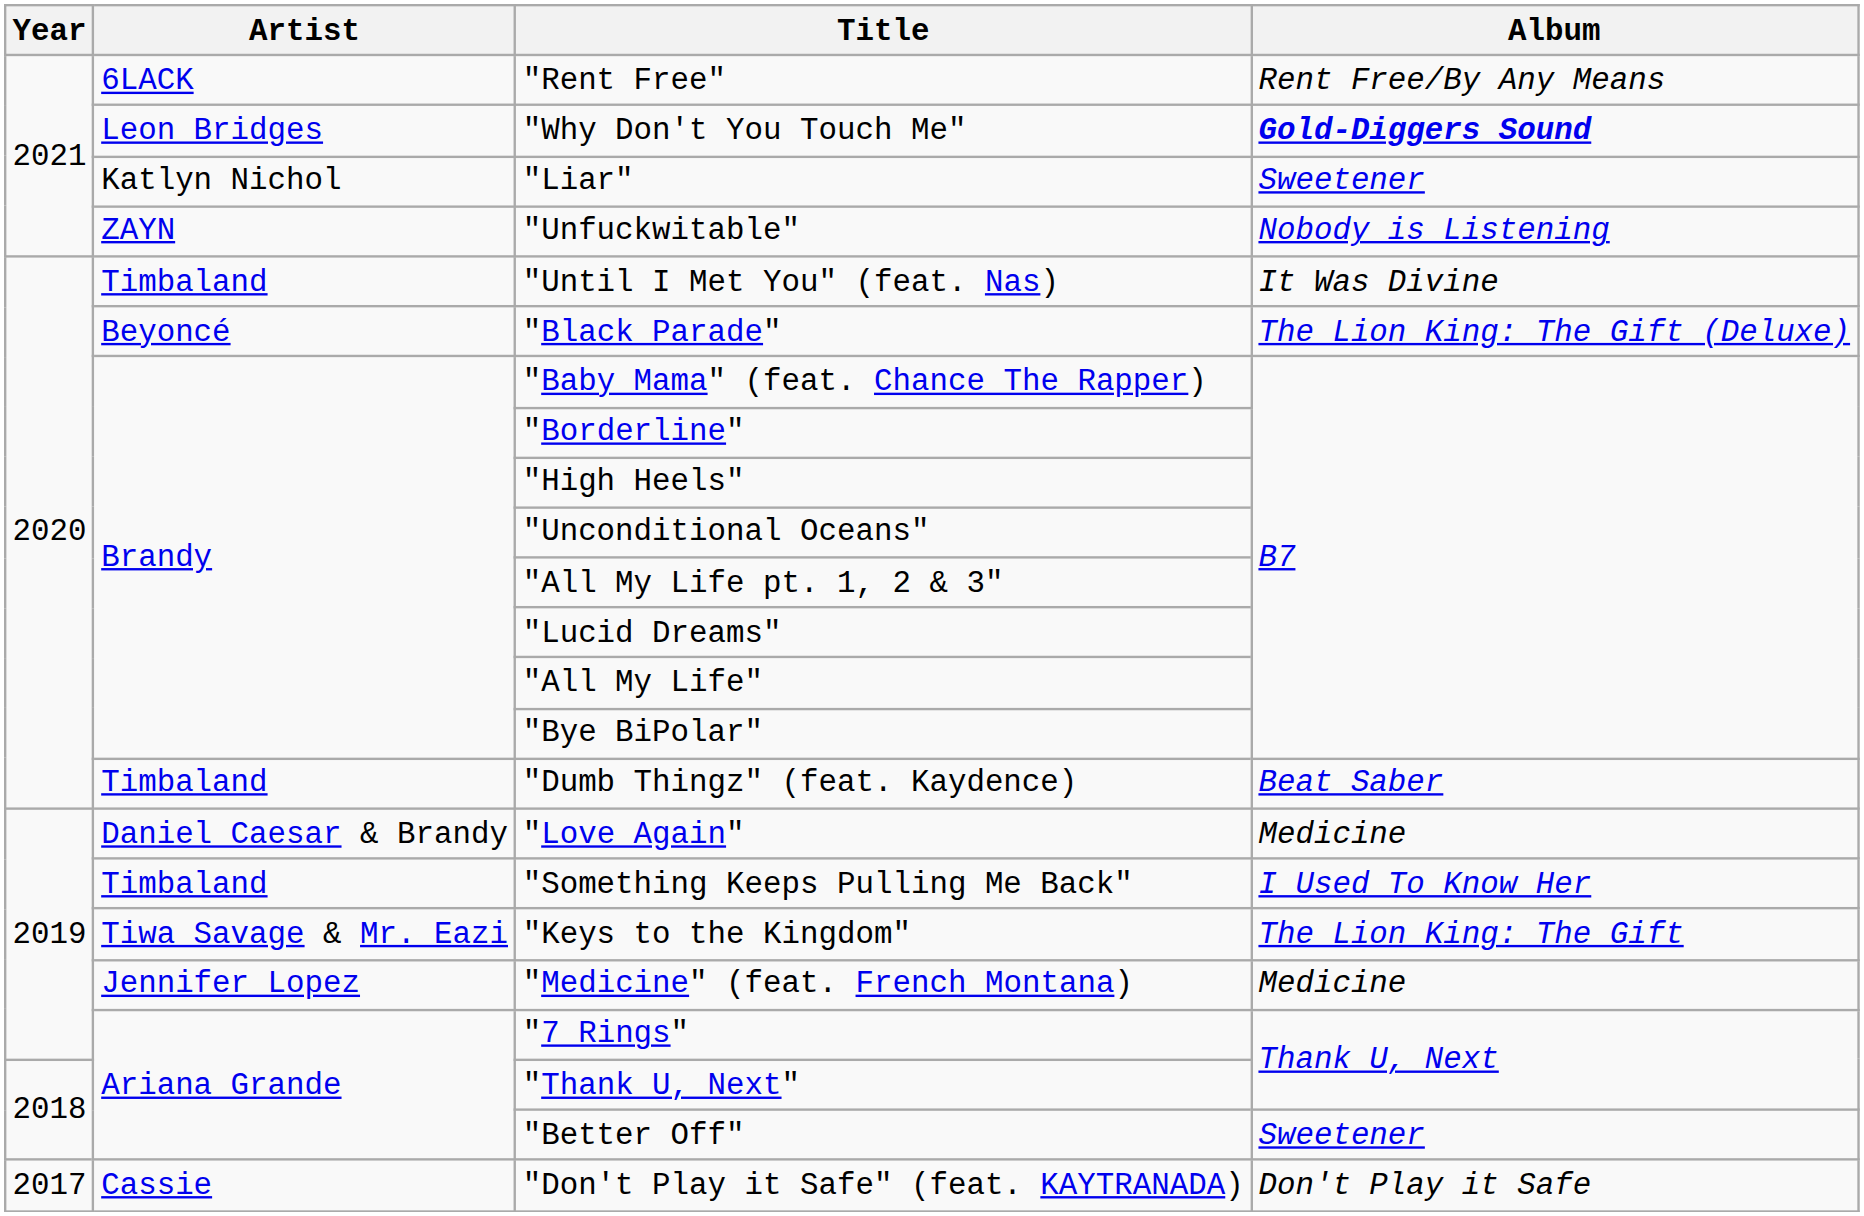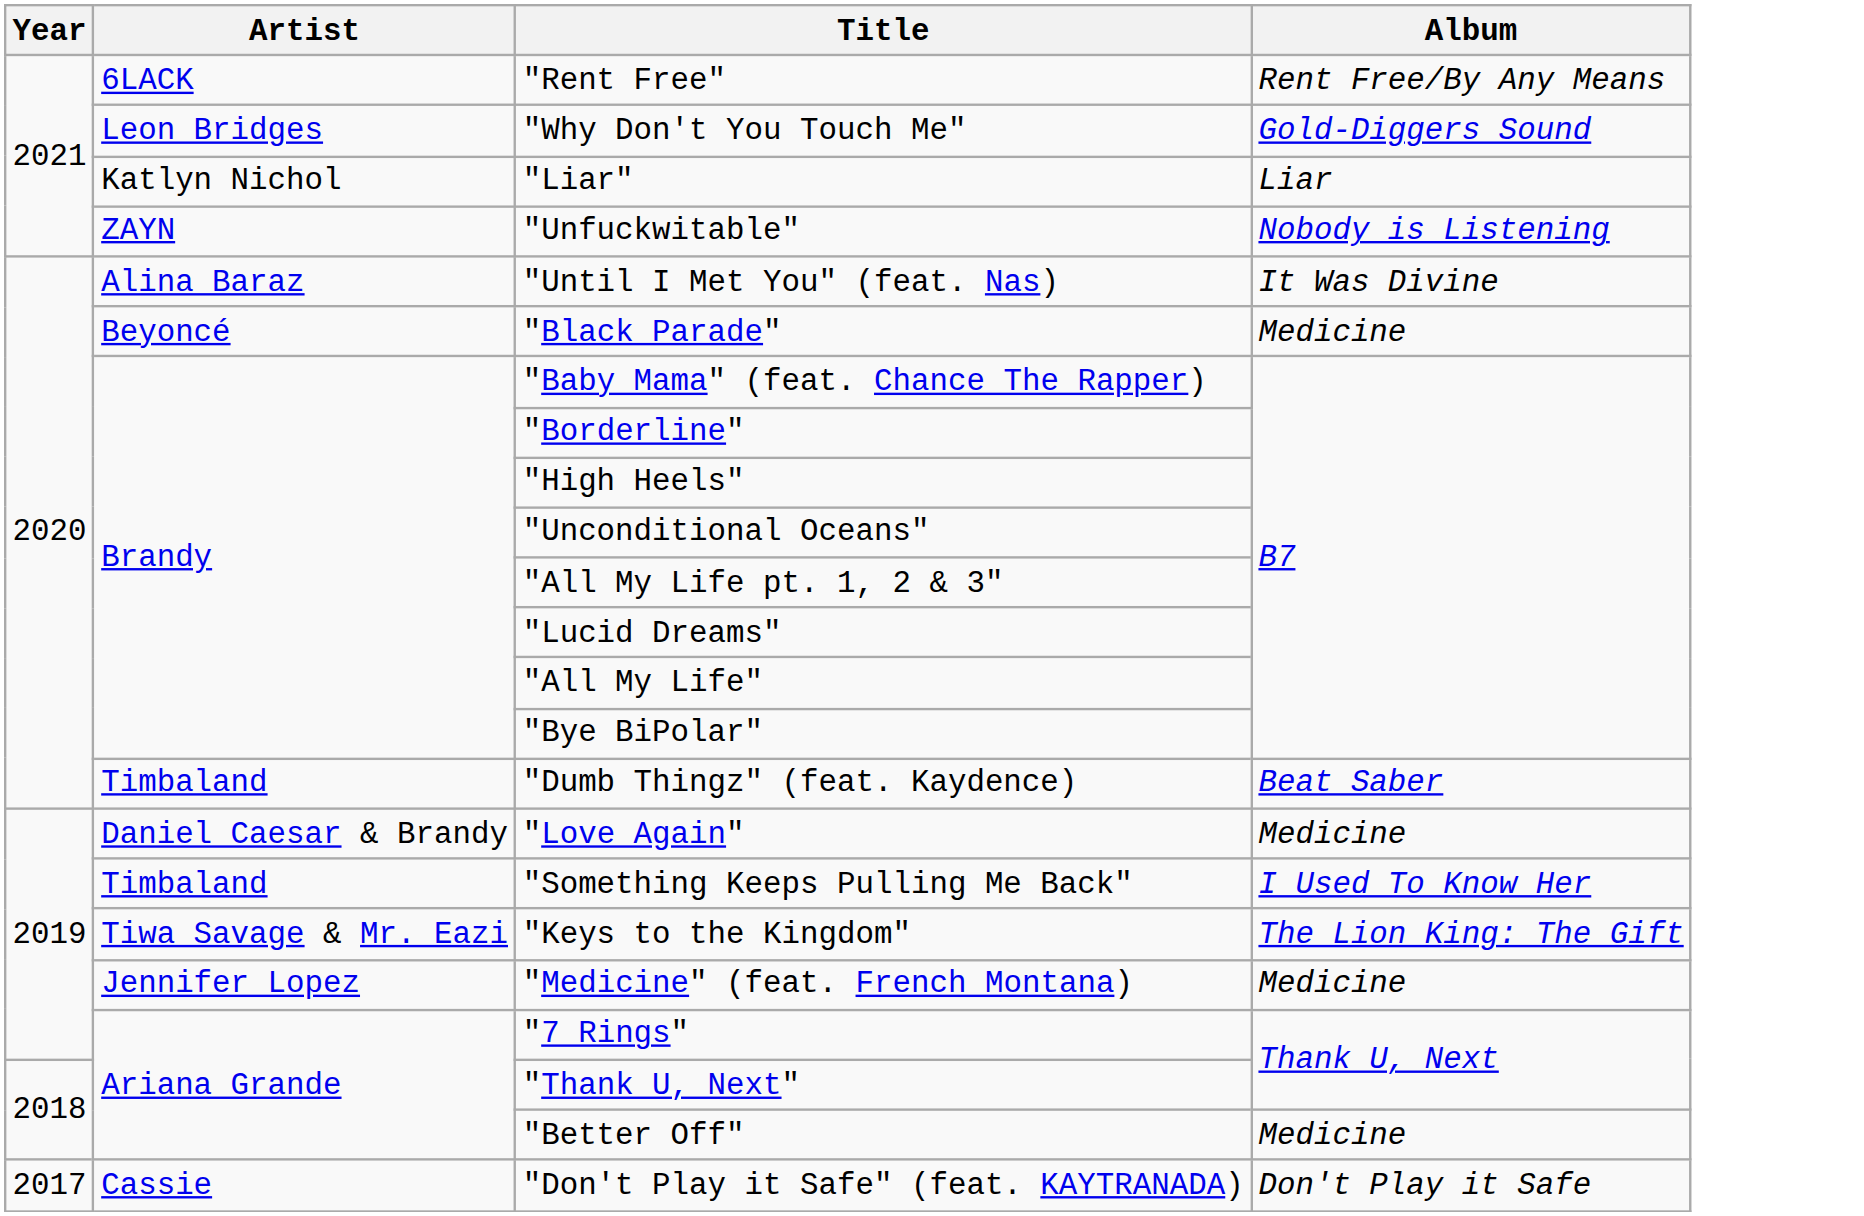"Why Don't You Touch Me" | Album: bold -> normal
"Liar" | Album: Sweetener -> Liar
"Until I Met You" (feat. Nas) | Artist: Timbaland -> Alina Baraz
"Black Parade" | Album: The Lion King: The Gift (Deluxe) -> Medicine
"Better Off" | Album: Sweetener -> Medicine
